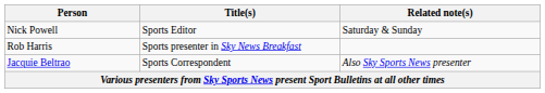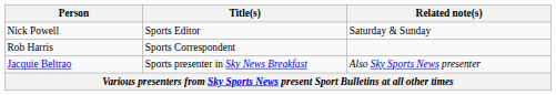Rob Harris | Title(s): Sports presenter in Sky News Breakfast -> Sports Correspondent
Jacquie Beltrao | Title(s): Sports Correspondent -> Sports presenter in Sky News Breakfast
